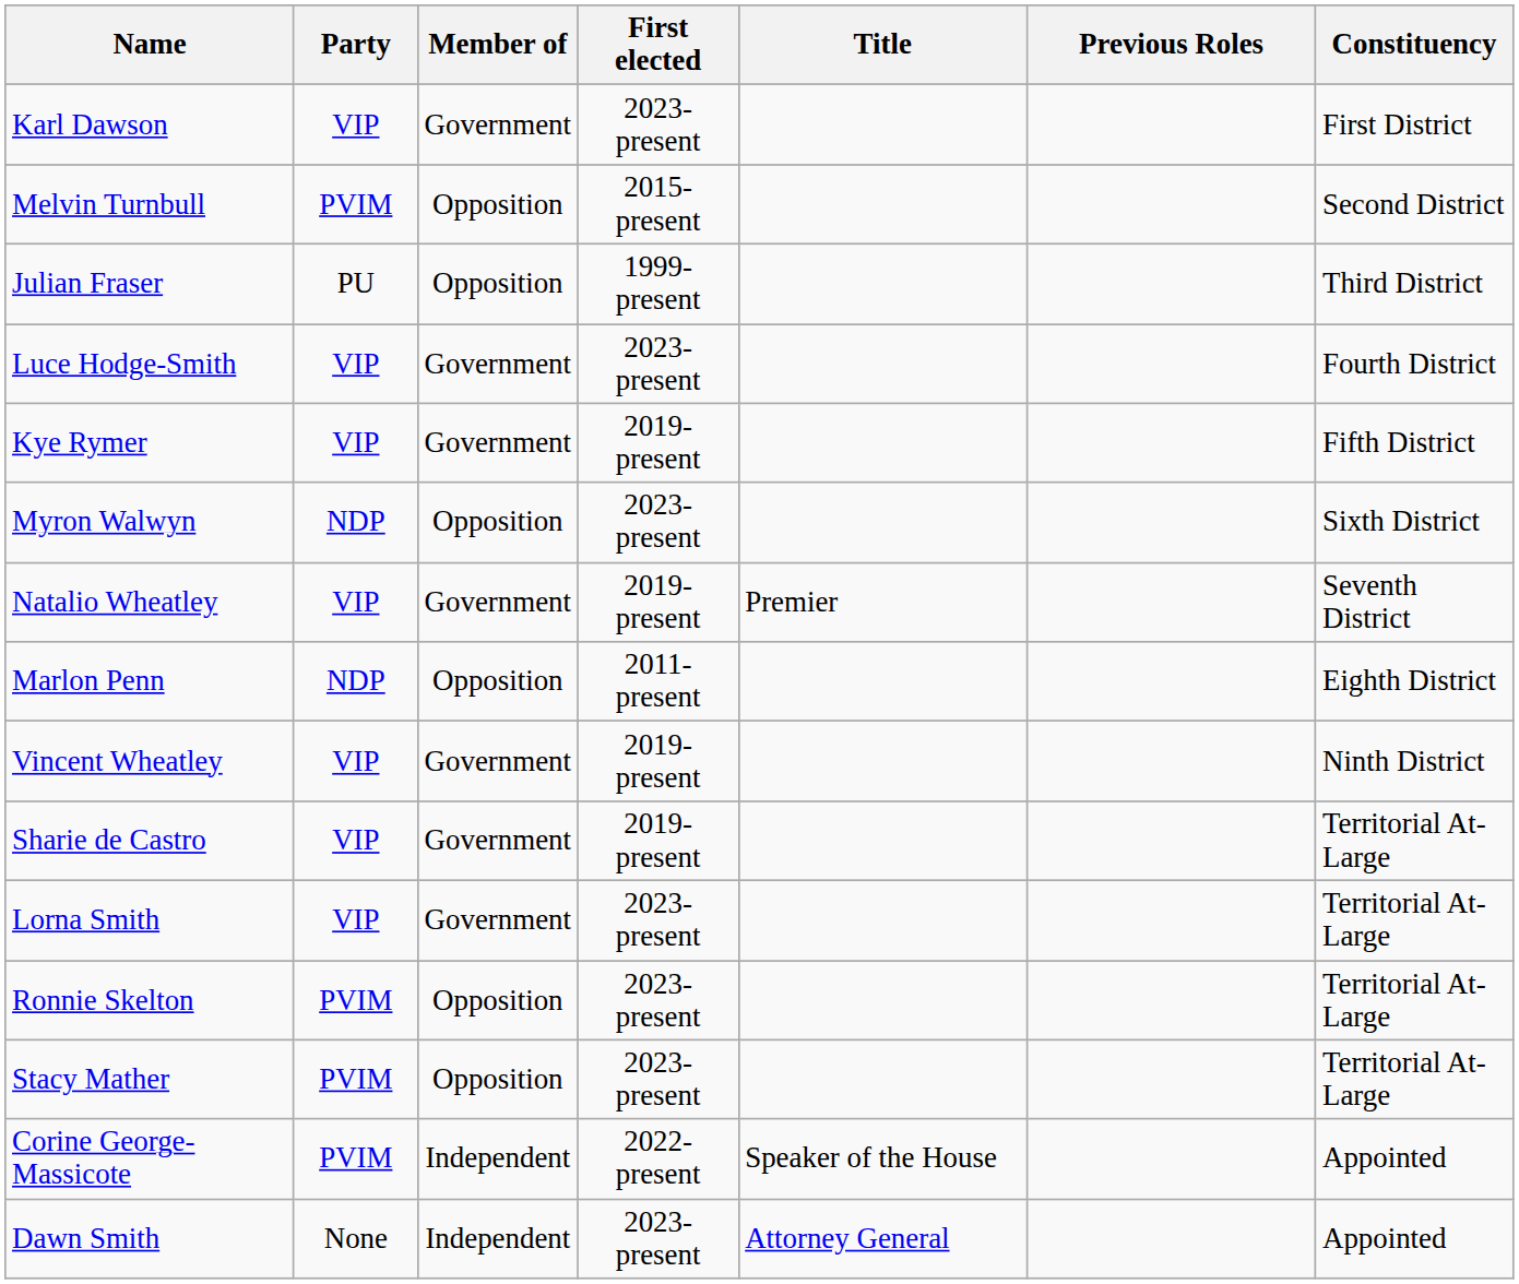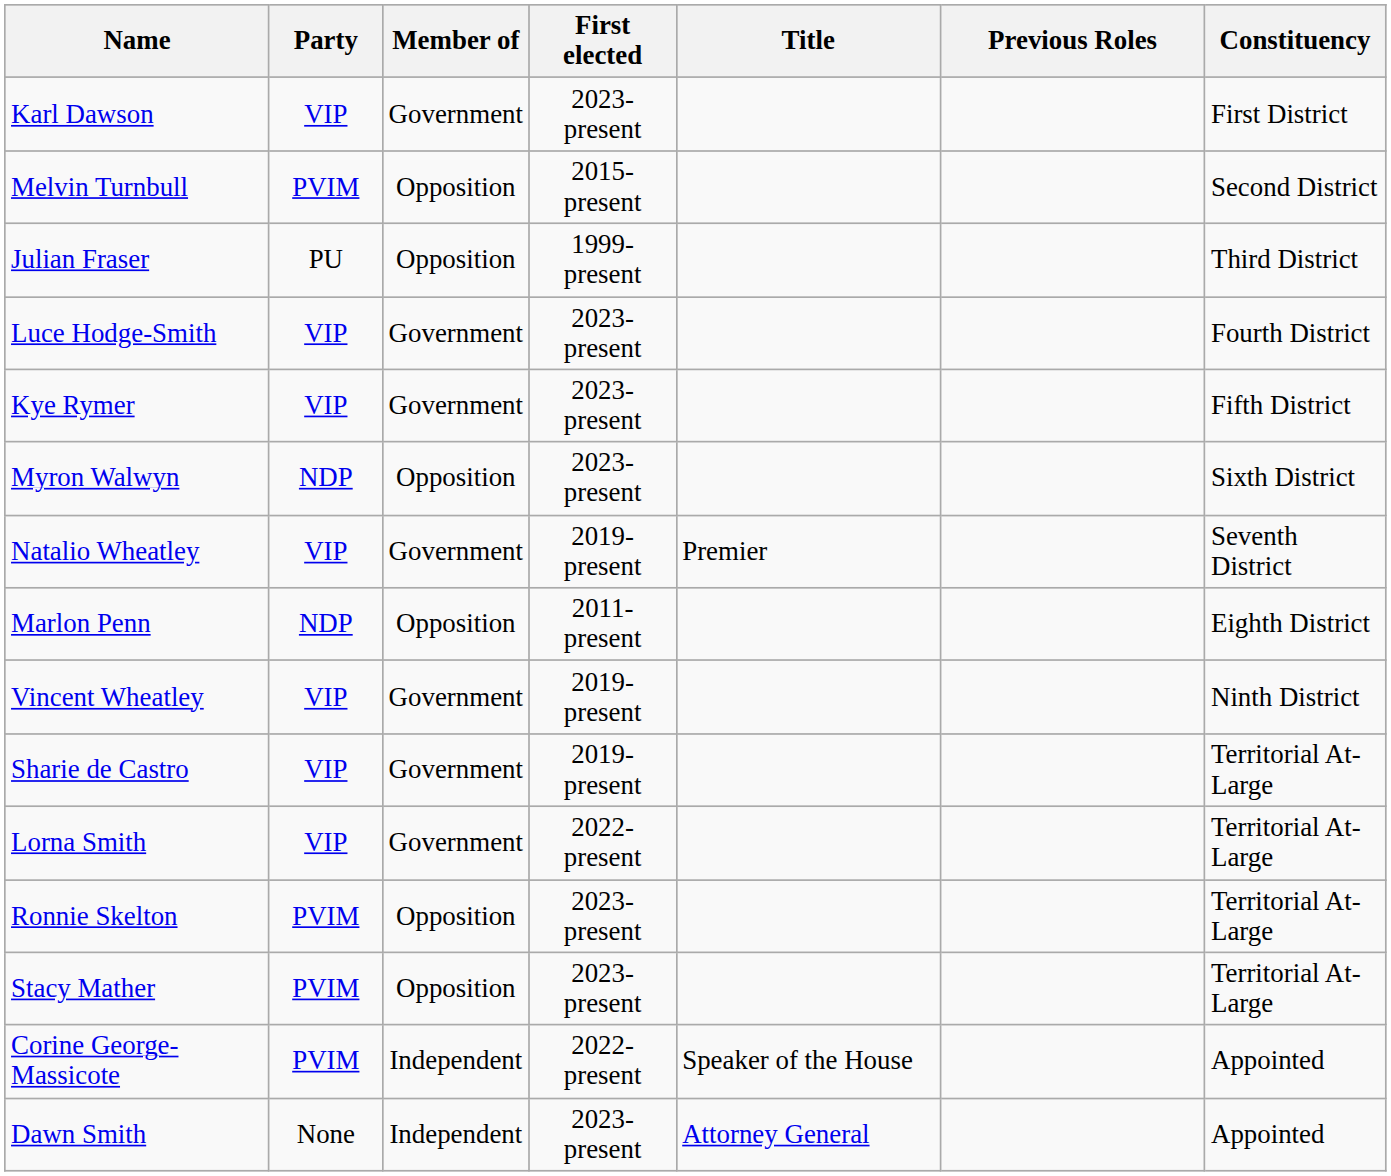Kye Rymer | First elected: 2019-present -> 2023-present
Lorna Smith | First elected: 2023-present -> 2022-present
